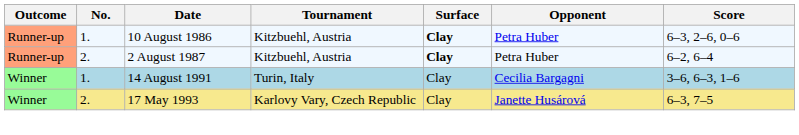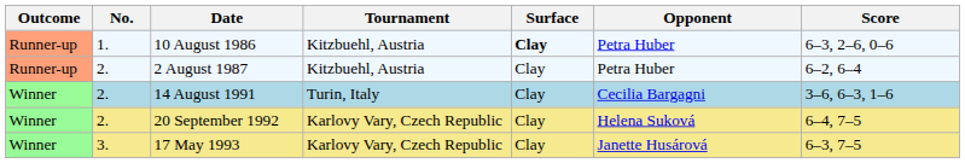2 August 1987 | Surface: bold -> normal
14 August 1991 | No.: 1. -> 2.
+ row: Winner | 2. | 20 September 1992 | Karlovy Vary, Czech Republic | Clay | Helena Suková | 6–4, 7–5
17 May 1993 | No.: 2. -> 3.
